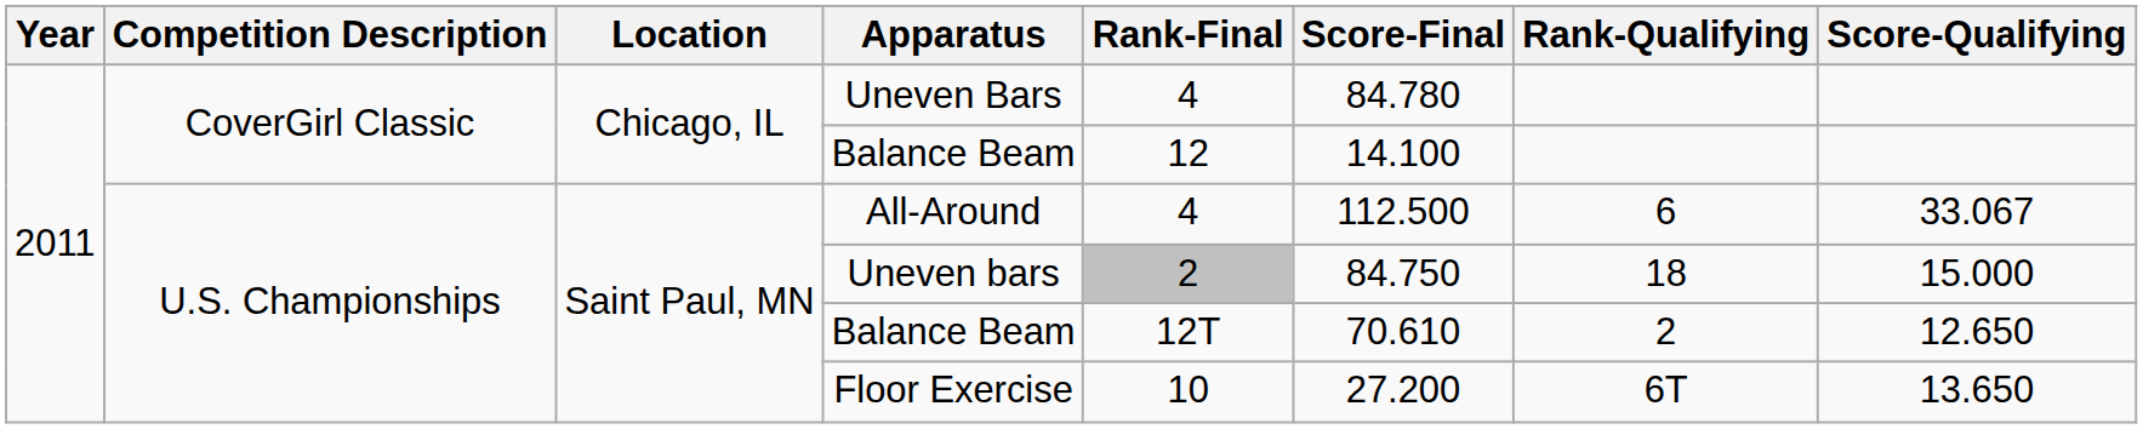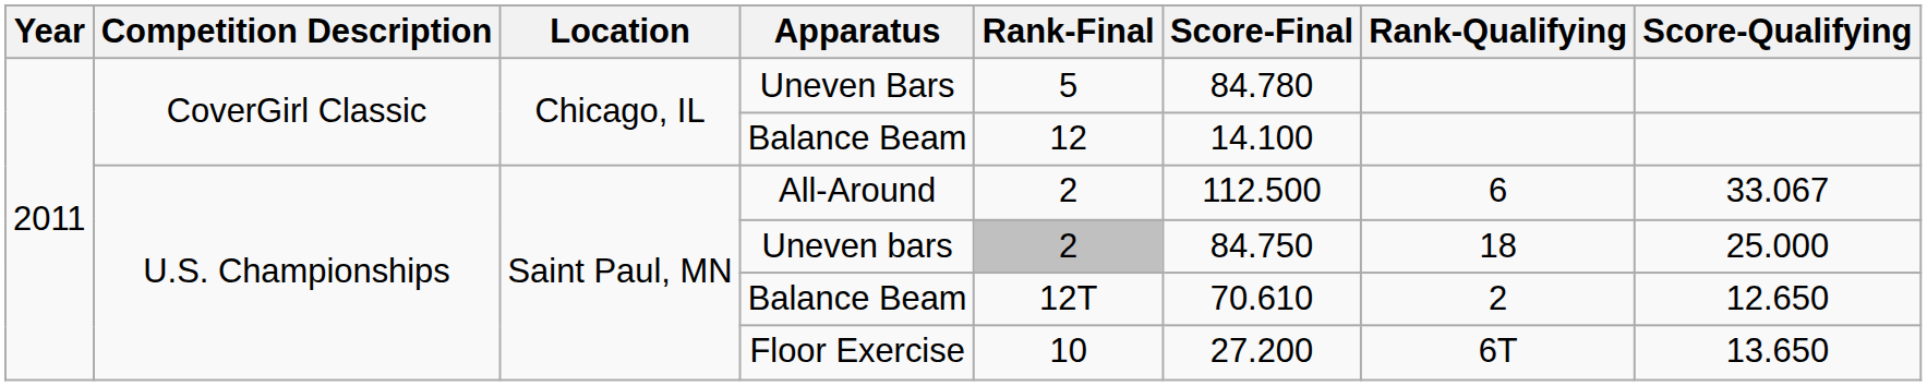Uneven Bars | Rank-Final: 4 -> 5
All-Around | Rank-Final: 4 -> 2
Uneven bars | Score-Qualifying: 15.000 -> 25.000
